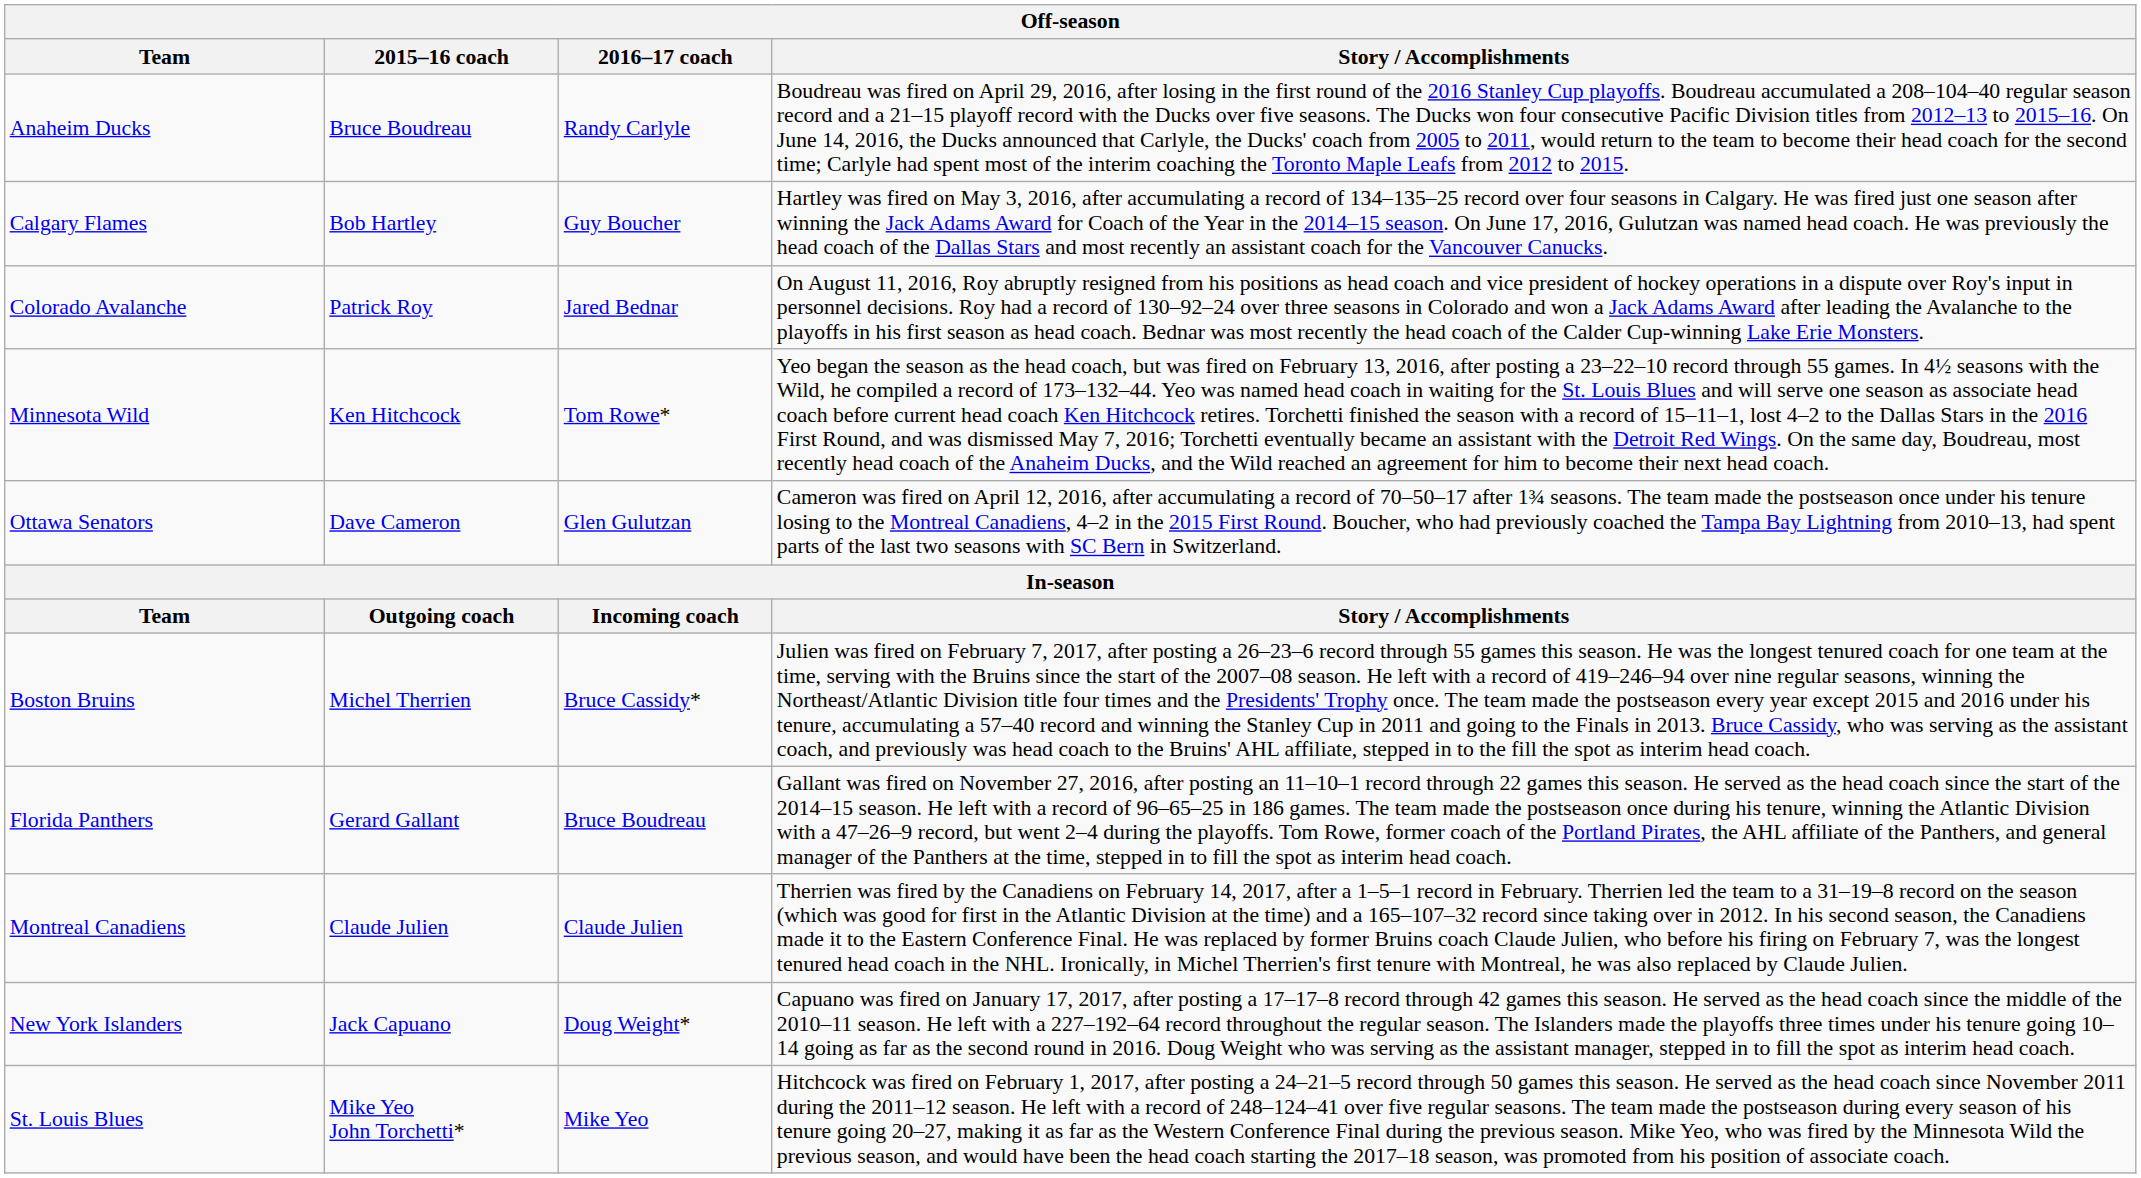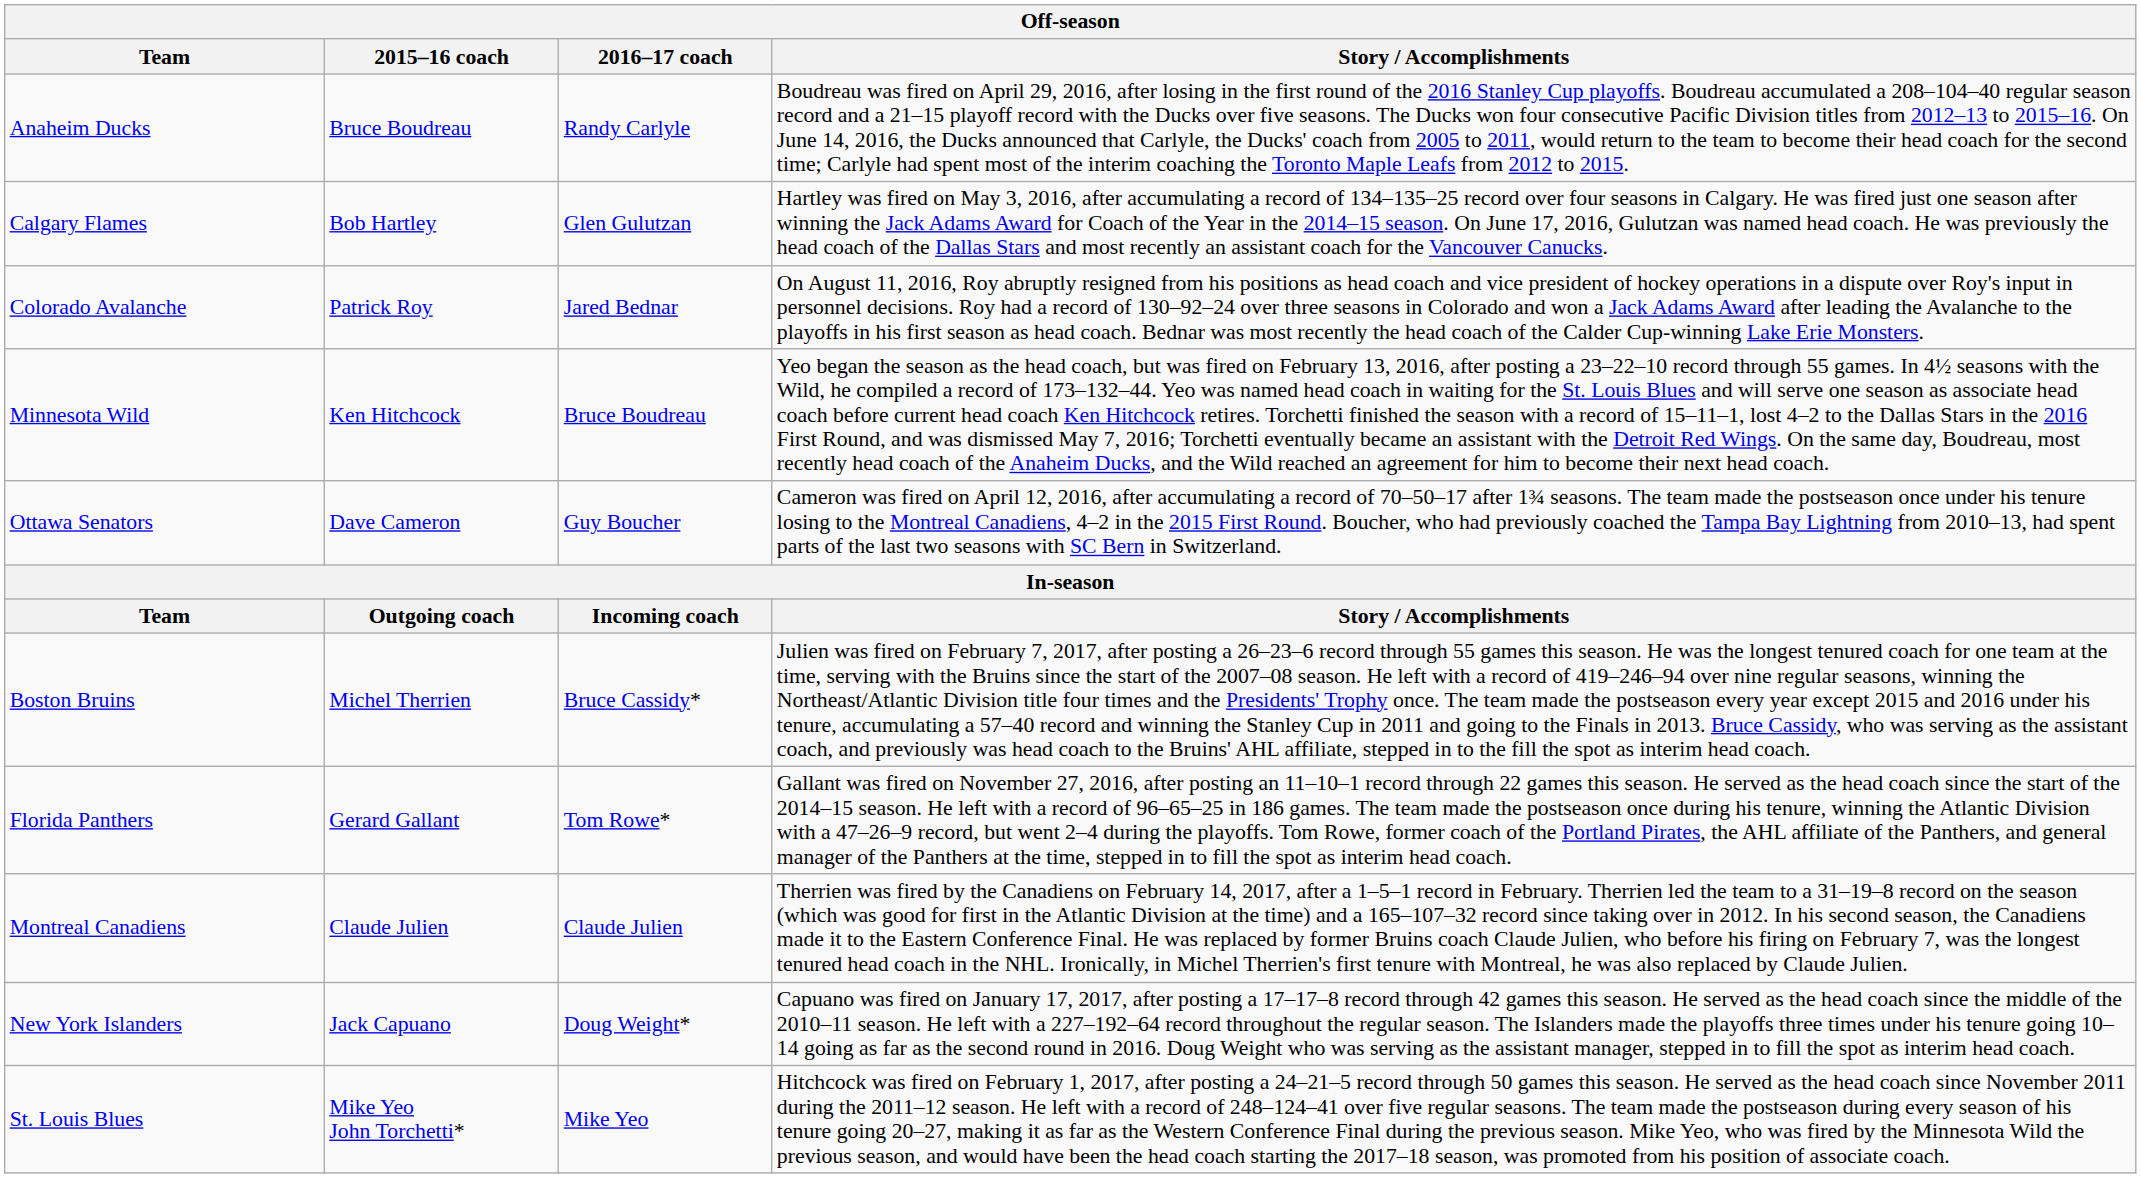Calgary Flames | 2016–17 coach: Guy Boucher -> Glen Gulutzan
Minnesota Wild | 2016–17 coach: Tom Rowe* -> Bruce Boudreau
Ottawa Senators | 2016–17 coach: Glen Gulutzan -> Guy Boucher
Florida Panthers | 2016–17 coach: Bruce Boudreau -> Tom Rowe*
